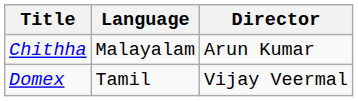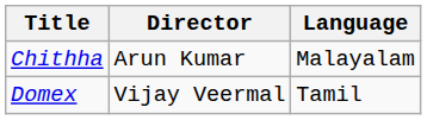columns swapped: Language <-> Director
